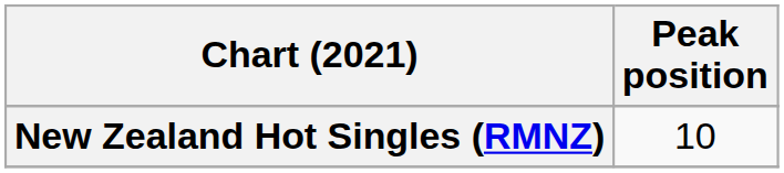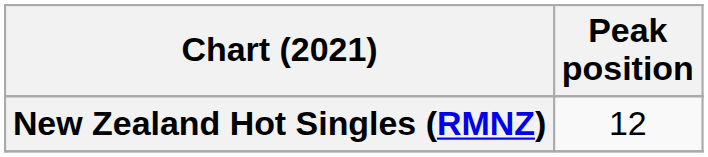New Zealand Hot Singles (RMNZ) | Peak position: 10 -> 12
